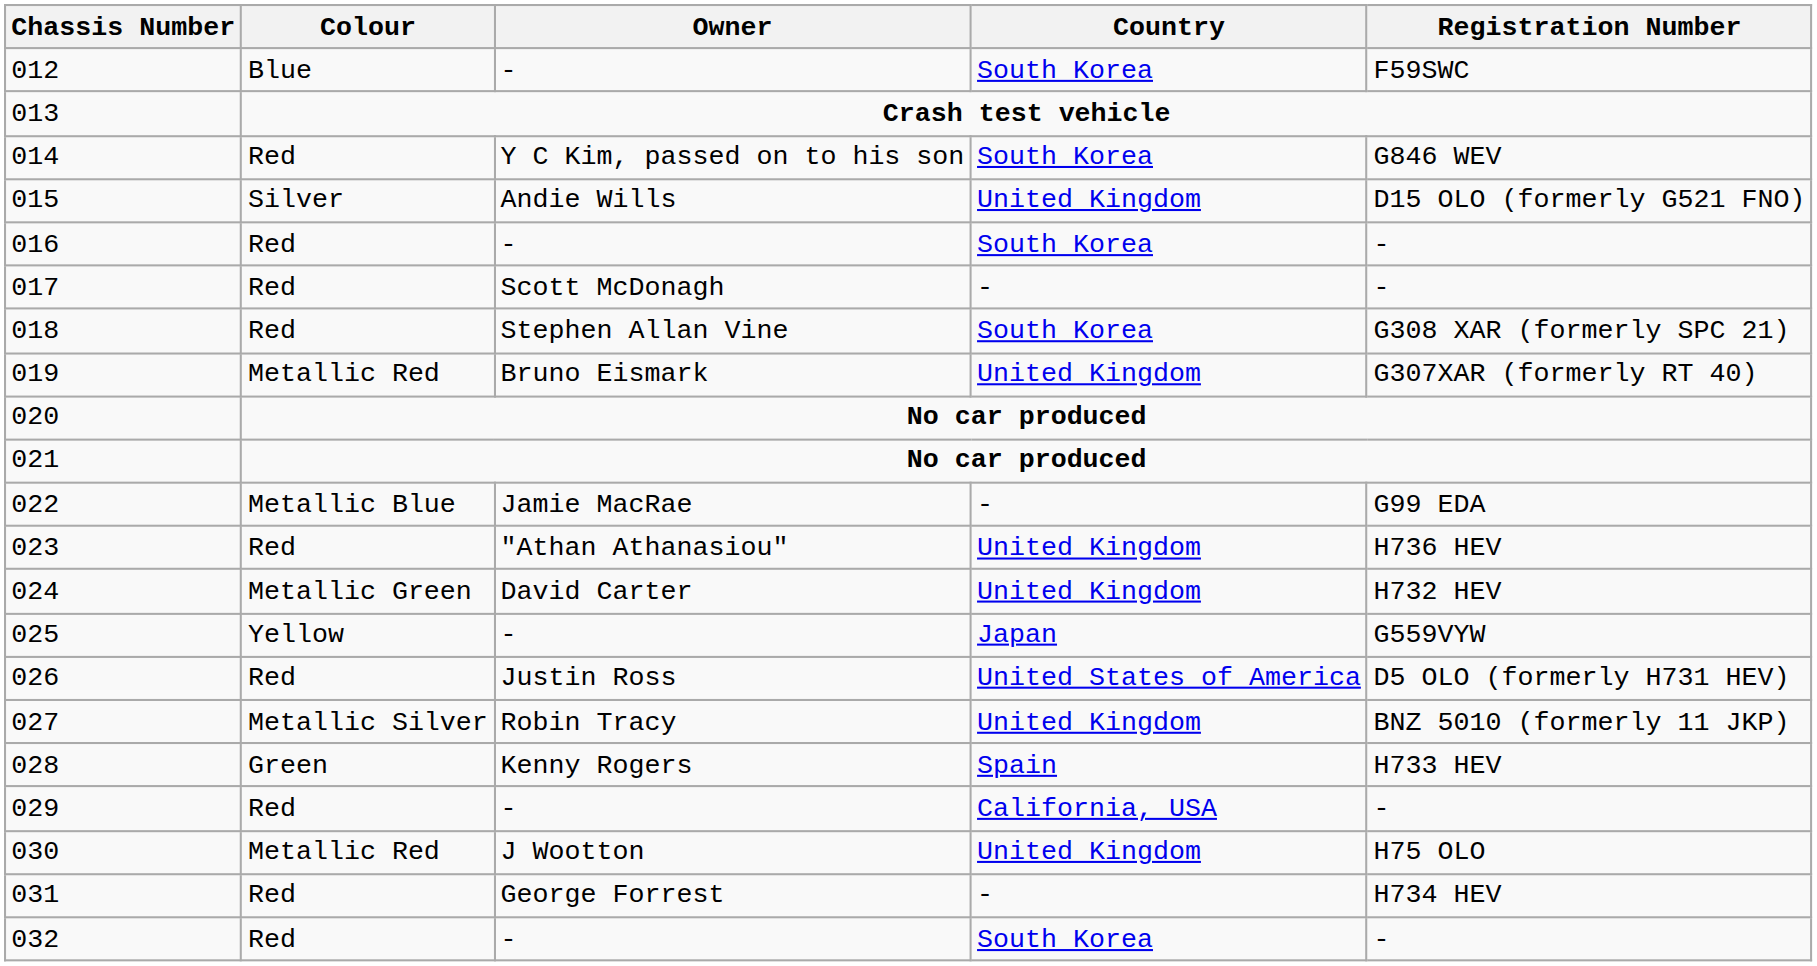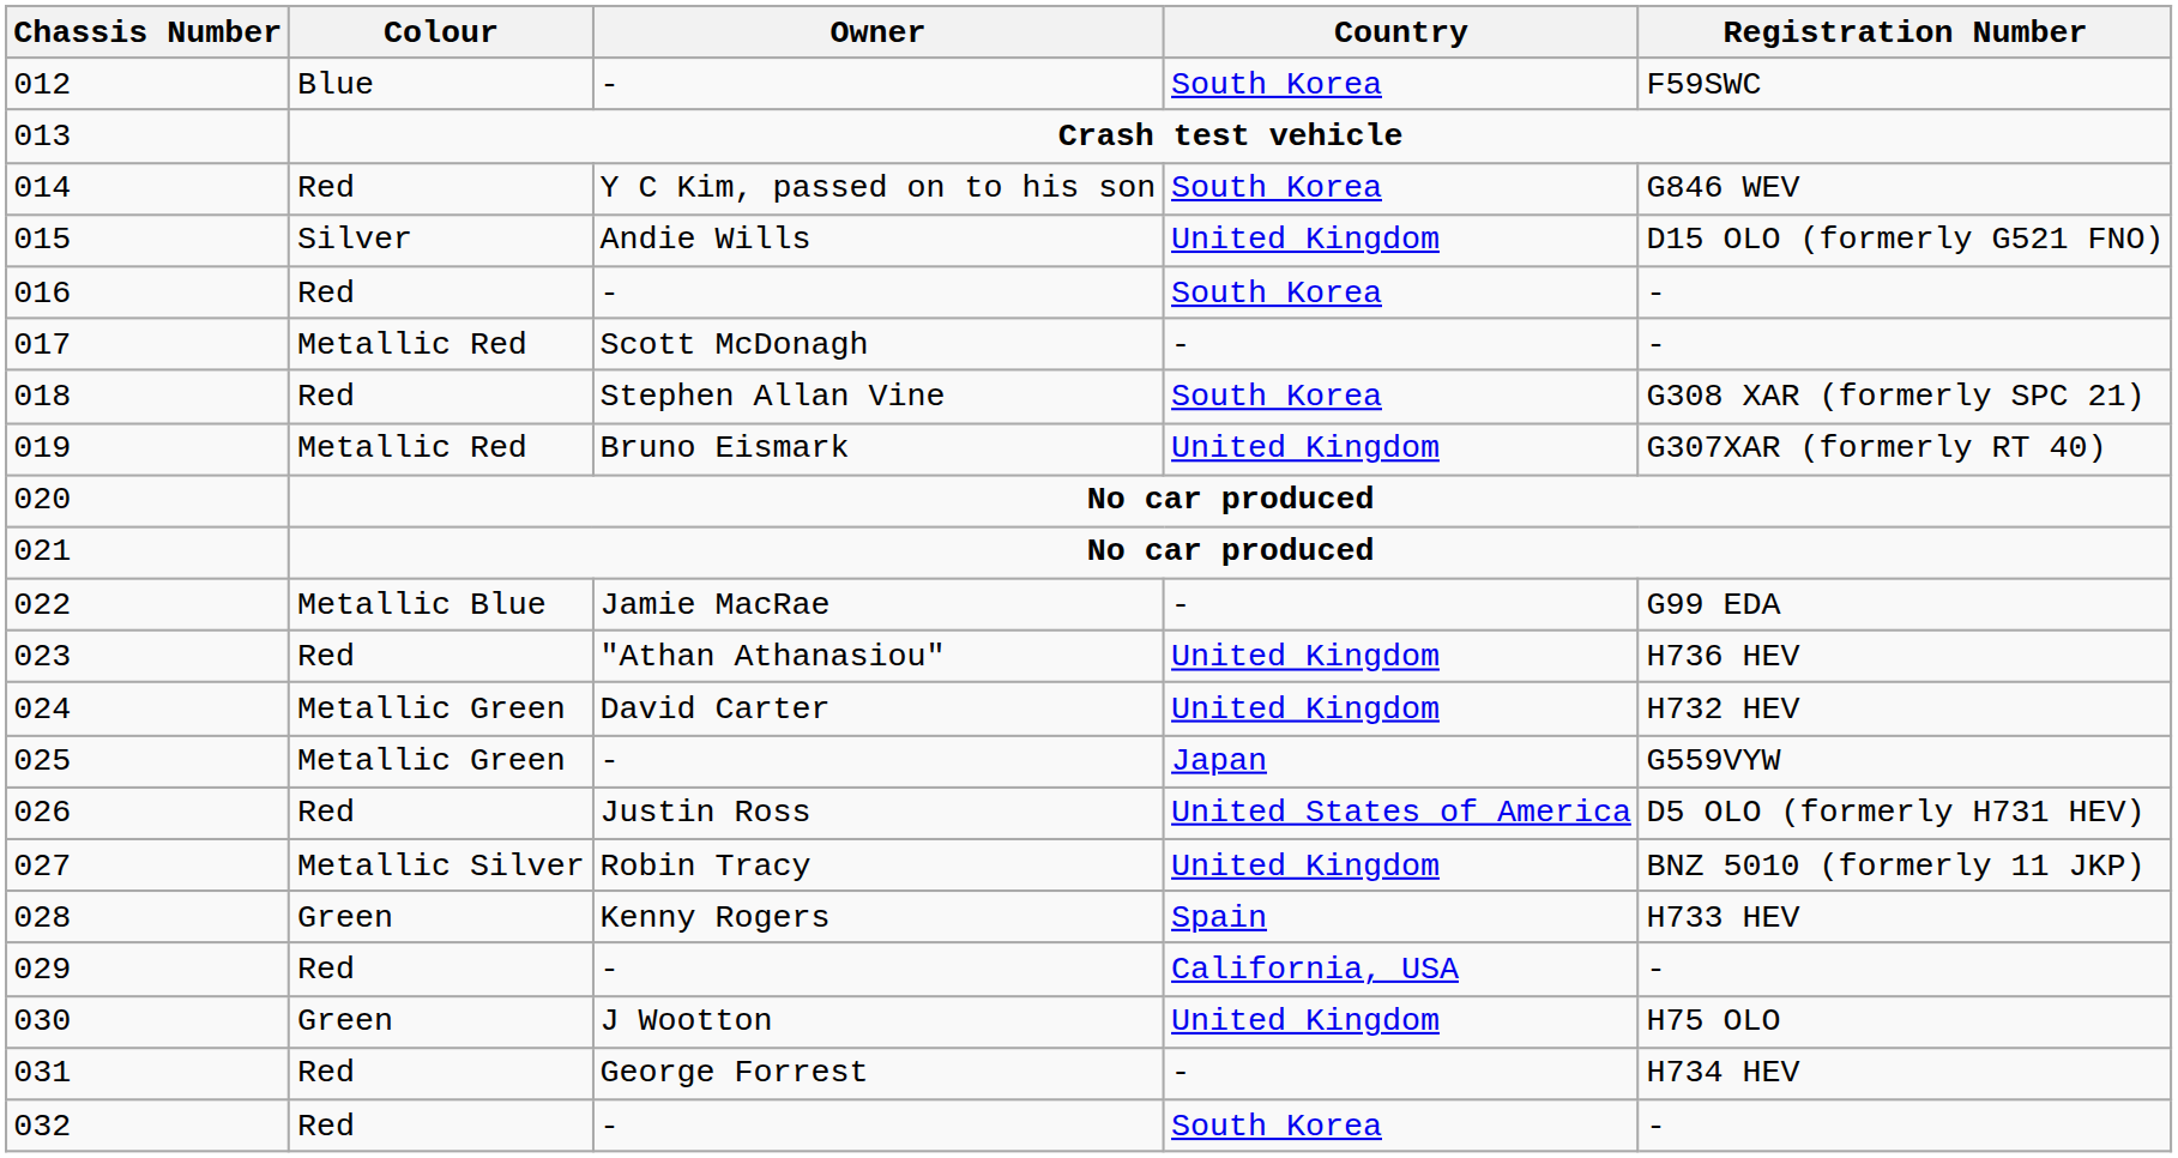017 | Colour: Red -> Metallic Red
025 | Colour: Yellow -> Metallic Green
030 | Colour: Metallic Red -> Green
